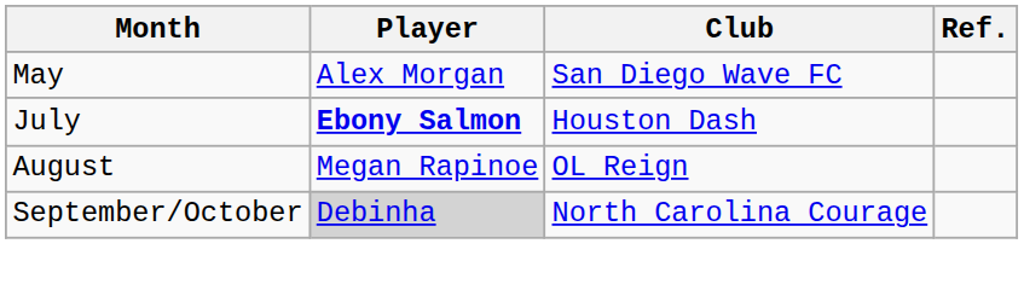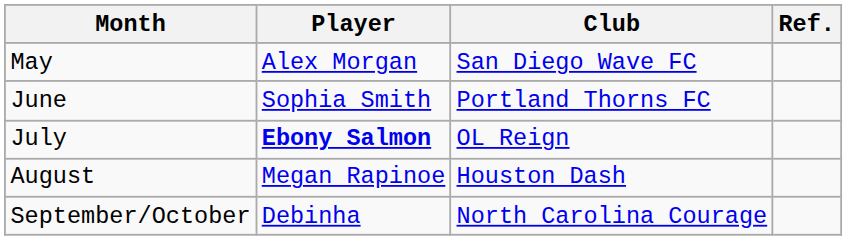+ row: June | Sophia Smith | Portland Thorns FC
July | Club: Houston Dash -> OL Reign
August | Club: OL Reign -> Houston Dash
September/October | Player: lightgrey background -> no background
